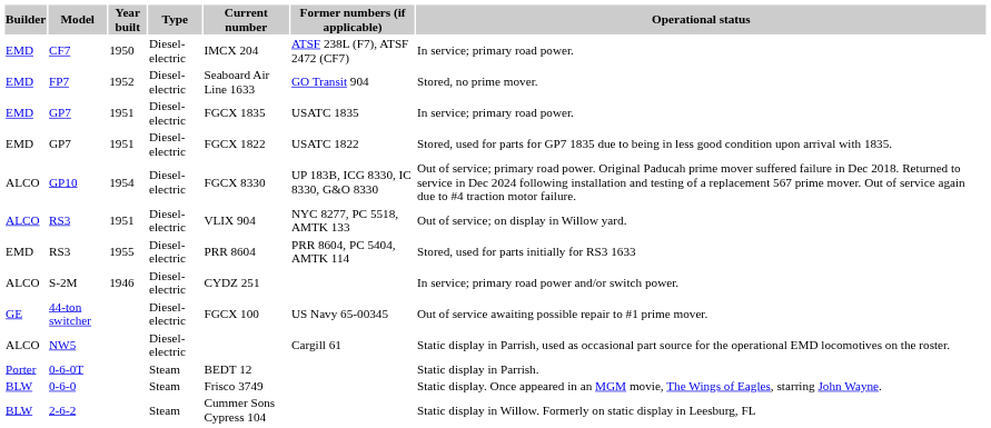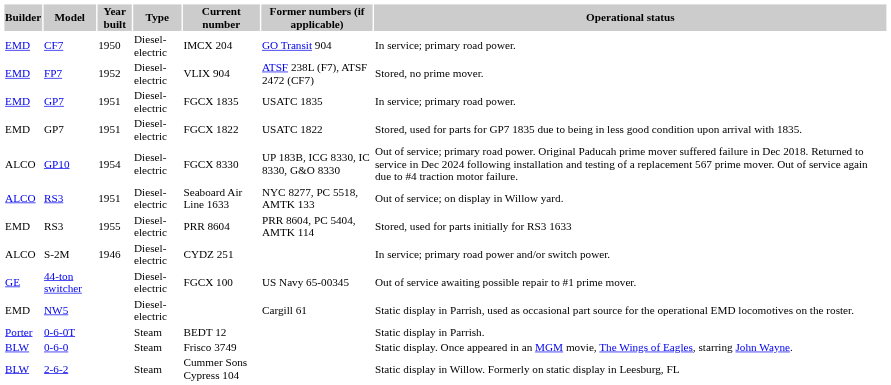CF7 | Former numbers (if applicable): ATSF 238L (F7), ATSF 2472 (CF7) -> GO Transit 904
FP7 | Current number: Seaboard Air Line 1633 -> VLIX 904
FP7 | Former numbers (if applicable): GO Transit 904 -> ATSF 238L (F7), ATSF 2472 (CF7)
RS3 / 1951 | Current number: VLIX 904 -> Seaboard Air Line 1633
NW5 | Builder: ALCO -> EMD
